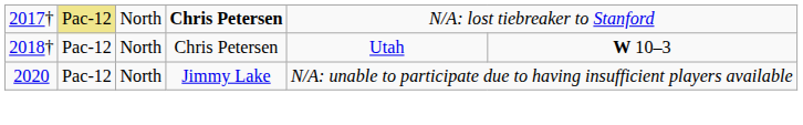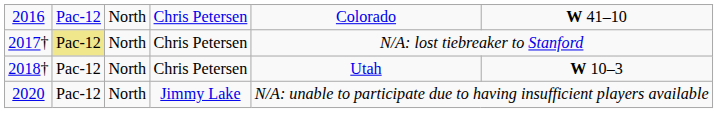+ row: 2016 | Pac-12 | North | Chris Petersen | Colorado | W 41–10
2017† | column 4: bold -> normal
